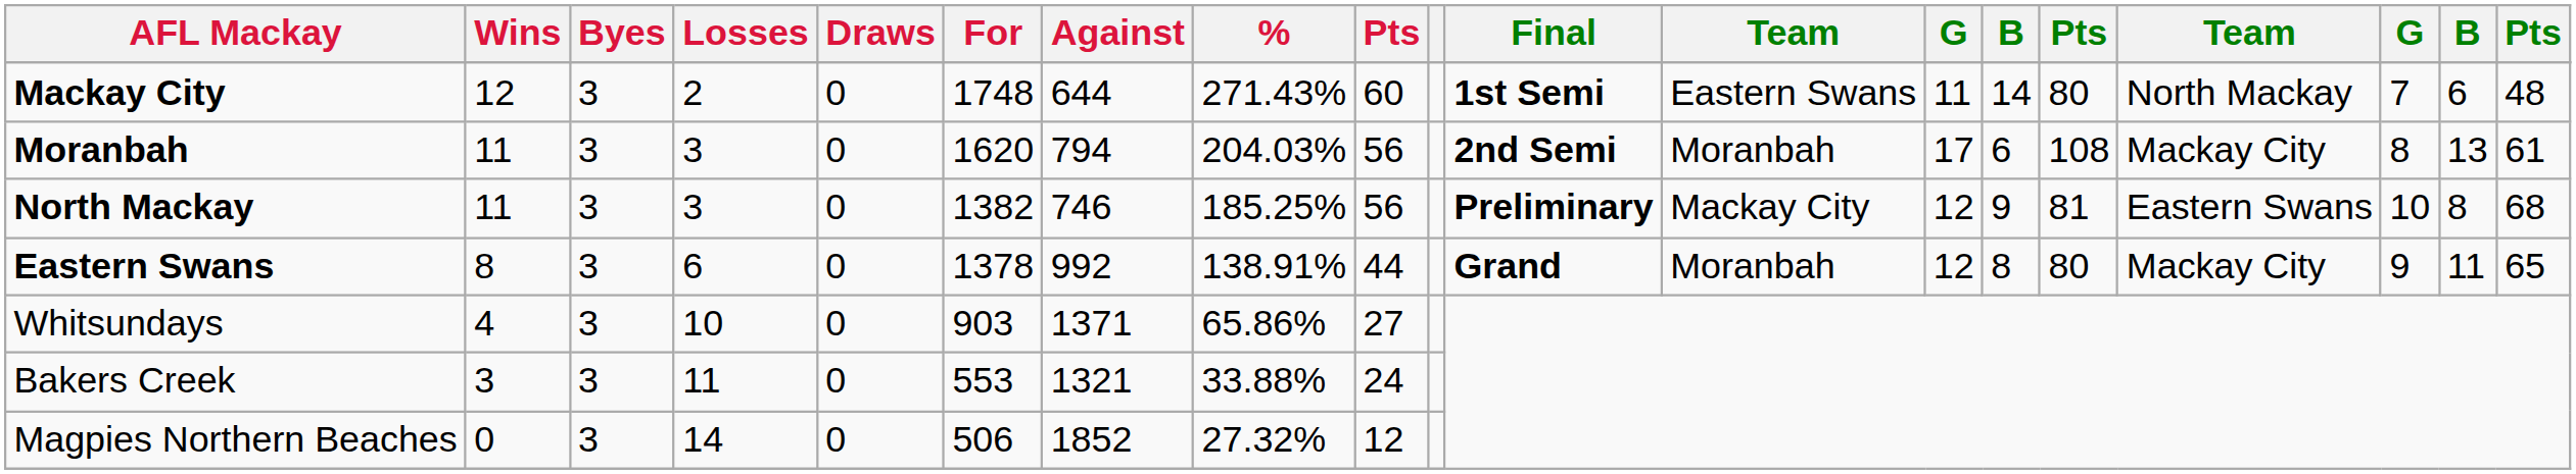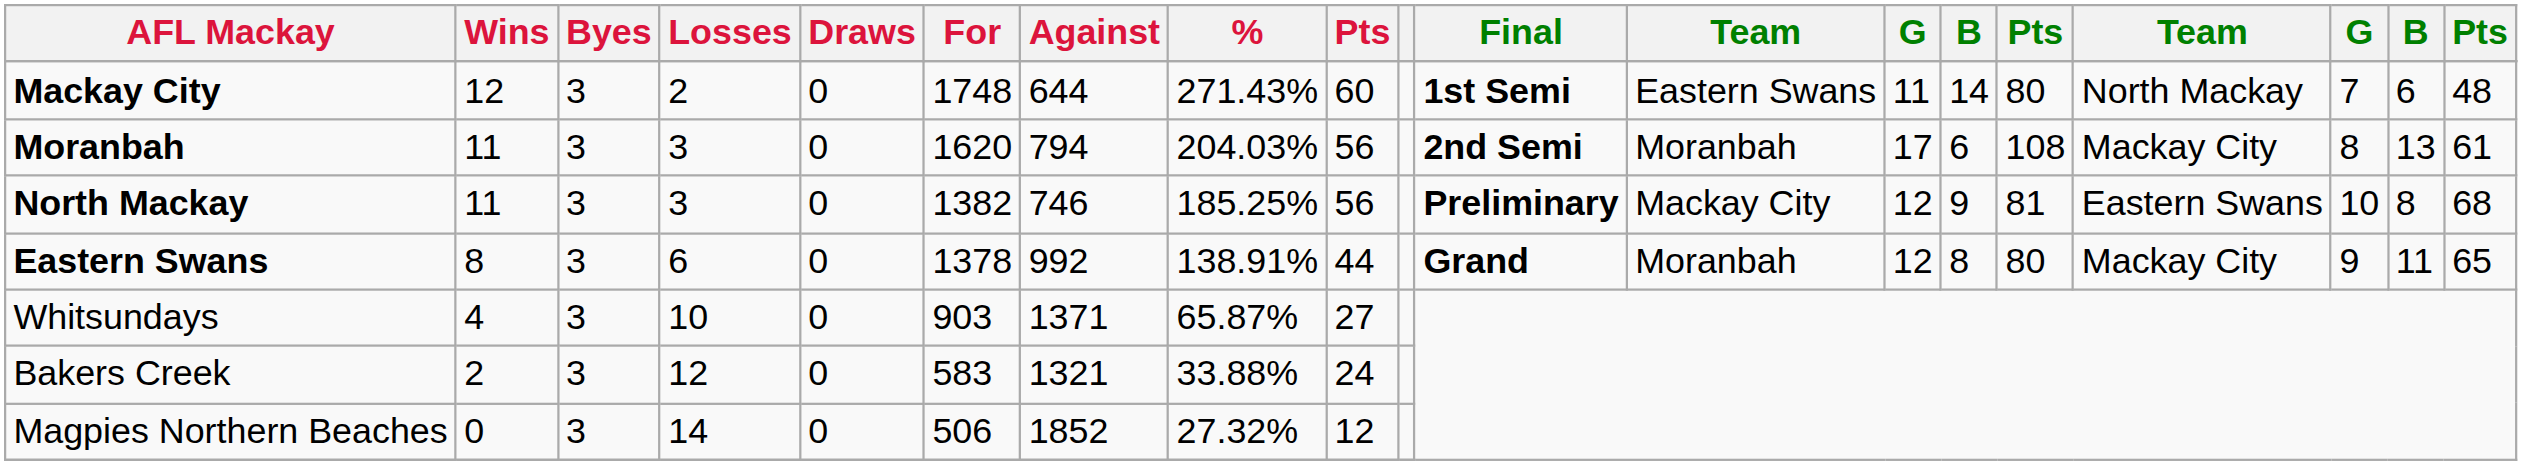Whitsundays | %: 65.86% -> 65.87%
Bakers Creek | Wins: 3 -> 2
Bakers Creek | Losses: 11 -> 12
Bakers Creek | For: 553 -> 583
